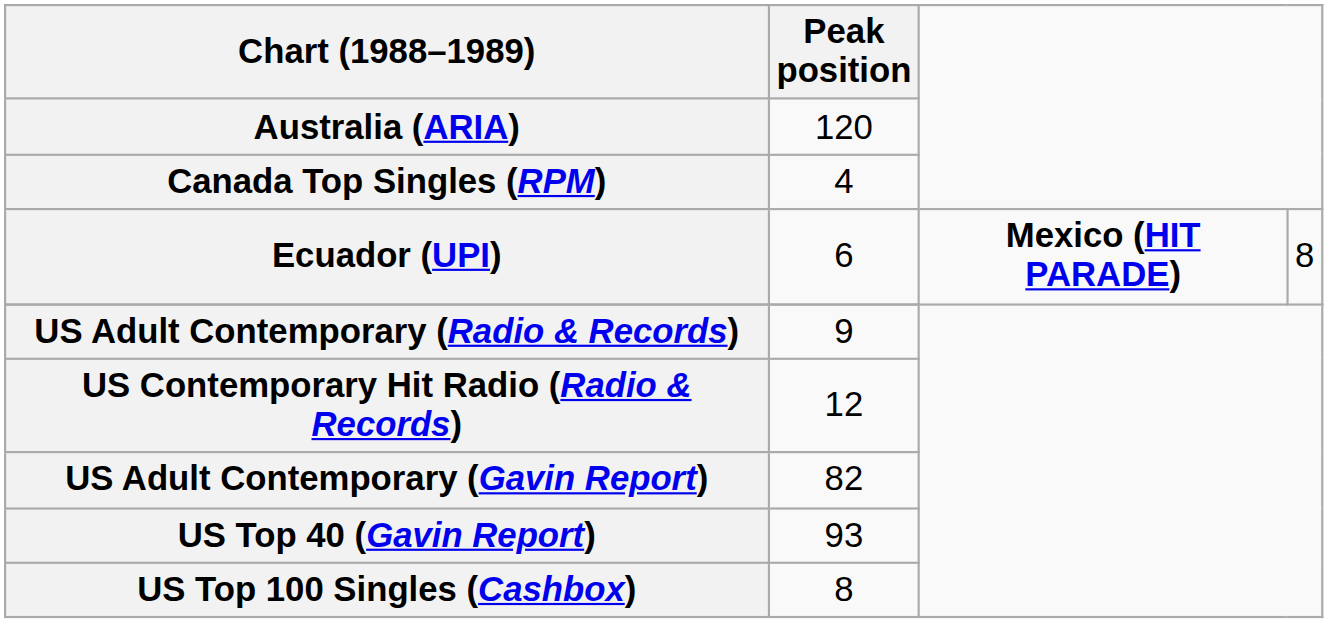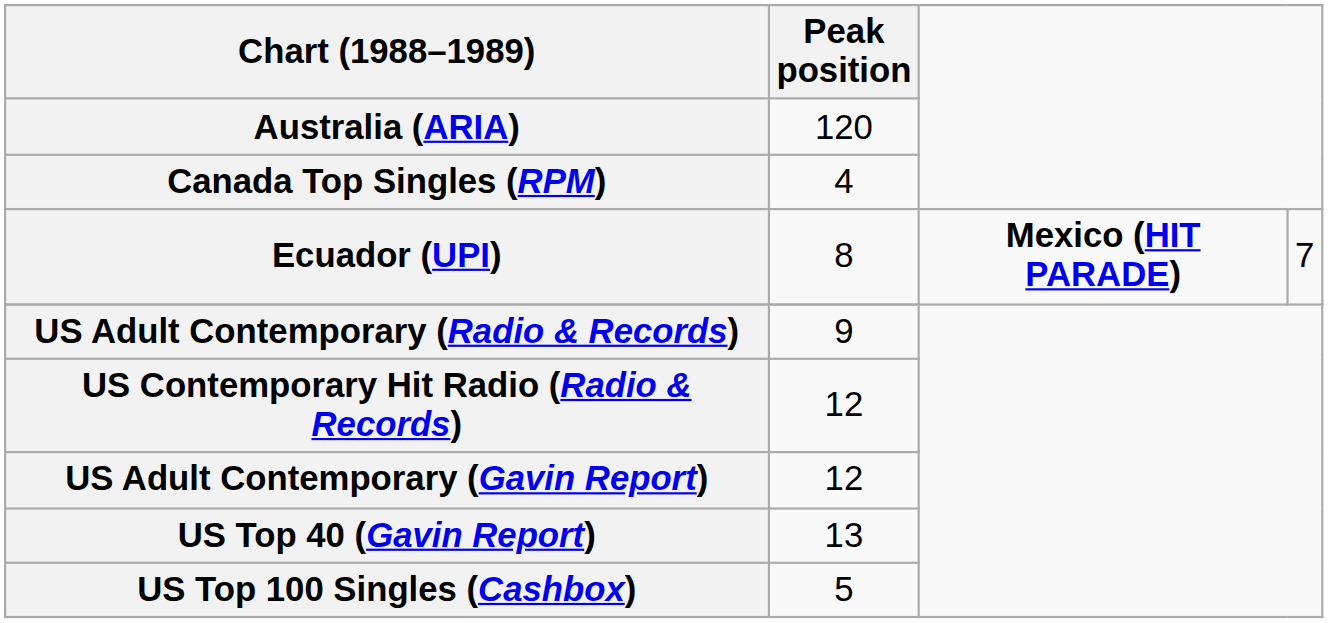Ecuador (UPI) | Peak position: 6 -> 8
Ecuador (UPI) | column 4: 8 -> 7
US Adult Contemporary (Gavin Report) | Peak position: 82 -> 12
US Top 40 (Gavin Report) | Peak position: 93 -> 13
US Top 100 Singles (Cashbox) | Peak position: 8 -> 5
